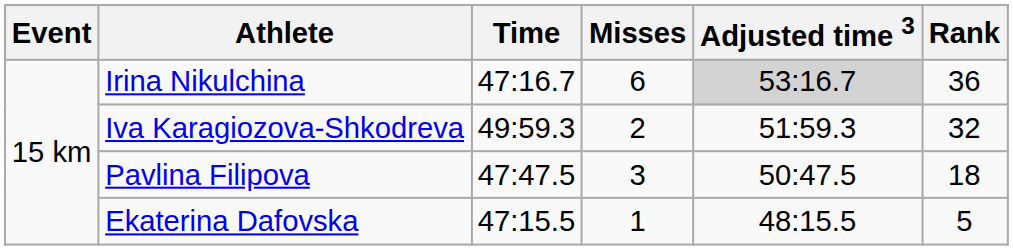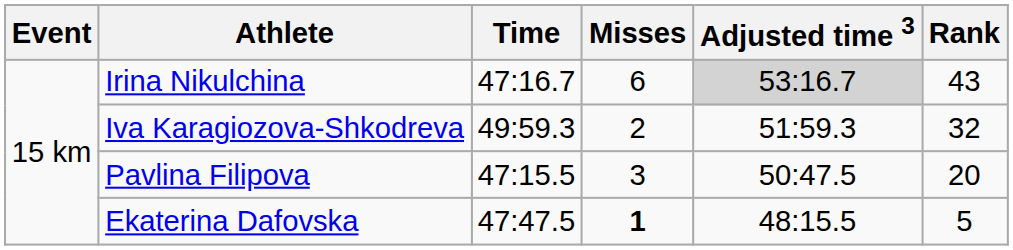Irina Nikulchina | Rank: 36 -> 43
Pavlina Filipova | Time: 47:47.5 -> 47:15.5
Pavlina Filipova | Rank: 18 -> 20
Ekaterina Dafovska | Time: 47:15.5 -> 47:47.5
Ekaterina Dafovska | Misses: normal -> bold
